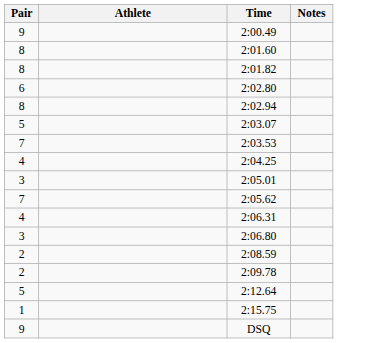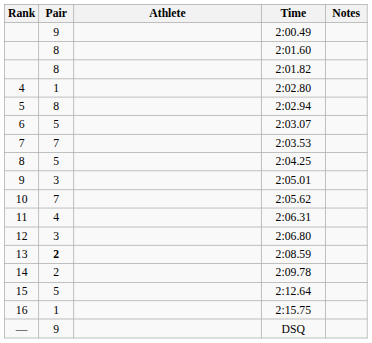+ column: Rank | 4 | 5 | 6 | 7 | 8 | 9 | 10 | 11 | 12 | 13 | 14 | 15 | 16 | —
2:02.80 | Pair: 6 -> 1
2:04.25 | Pair: 4 -> 5
2:08.59 | Pair: normal -> bold
